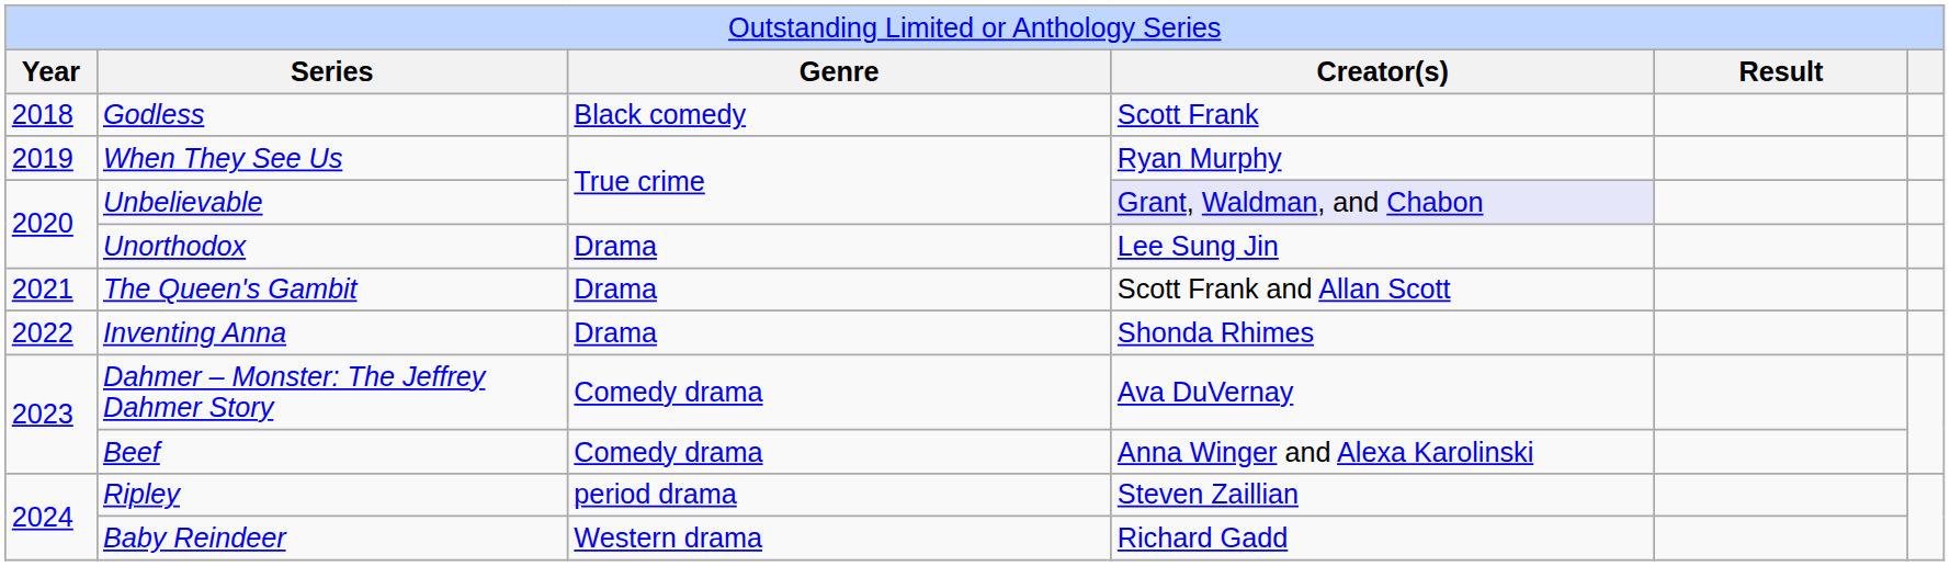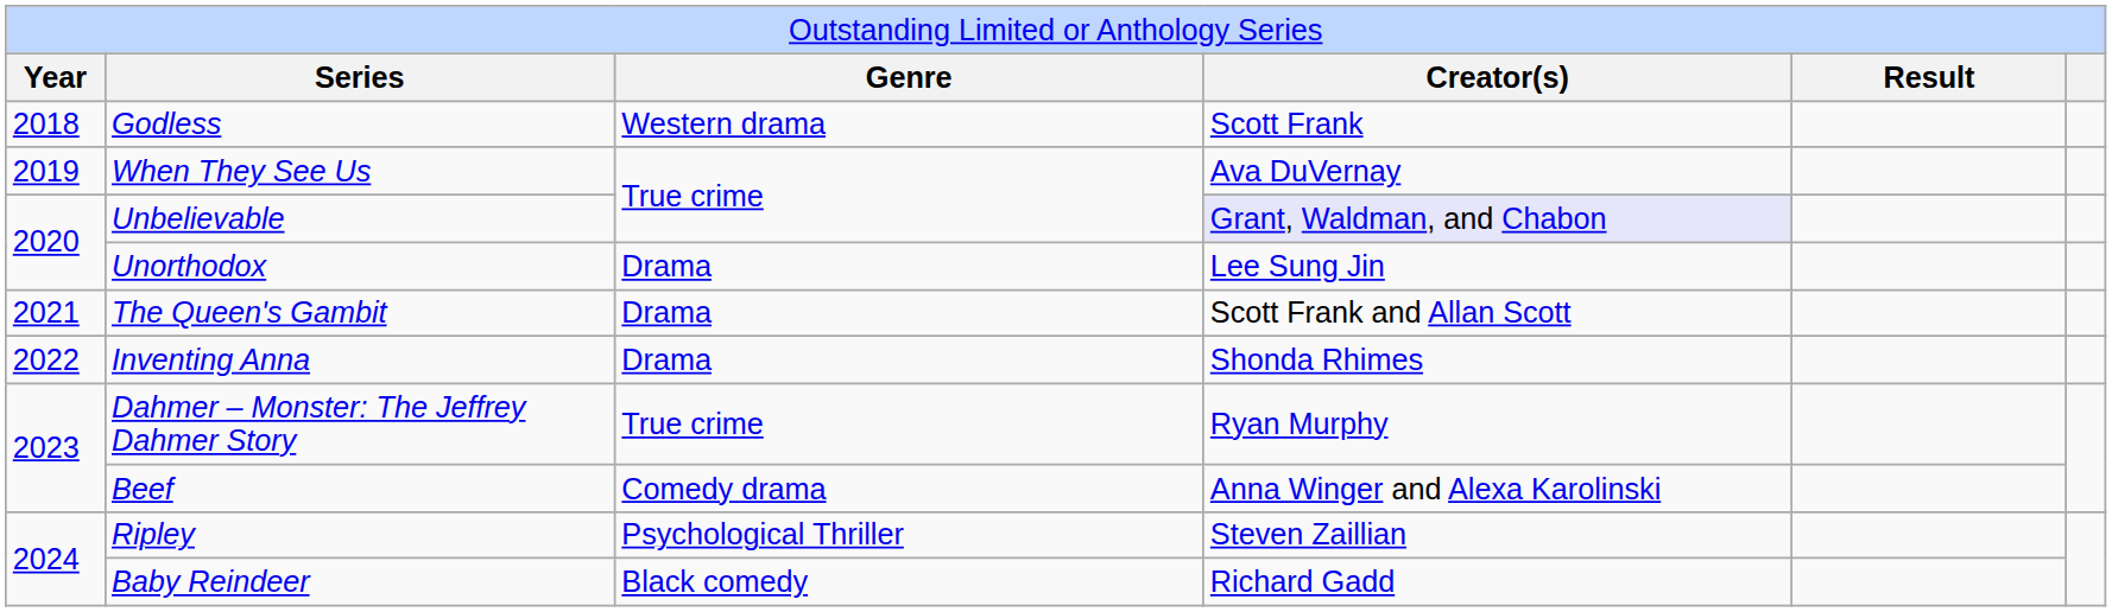Godless | column 3: Black comedy -> Western drama
When They See Us | column 4: Ryan Murphy -> Ava DuVernay
Dahmer – Monster: The Jeffrey Dahmer Story | column 3: Comedy drama -> True crime
Dahmer – Monster: The Jeffrey Dahmer Story | column 4: Ava DuVernay -> Ryan Murphy
Ripley | column 3: period drama -> Psychological Thriller
Baby Reindeer | column 3: Western drama -> Black comedy
